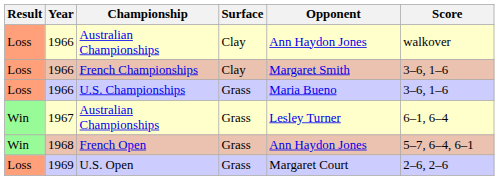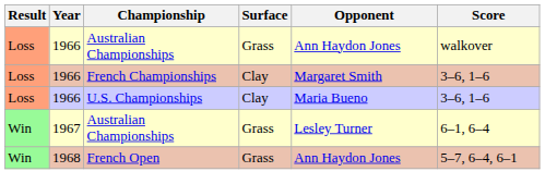1966 / Australian Championships | Surface: Clay -> Grass
U.S. Championships | Surface: Grass -> Clay
- row: Loss | 1969 | U.S. Open | Grass | Margaret Court | 2–6, 2–6
